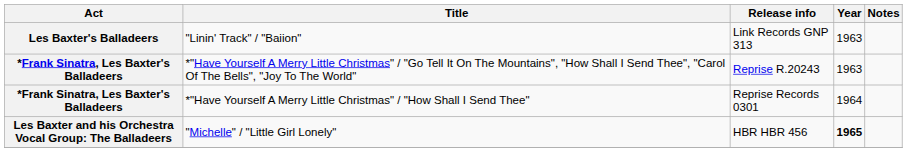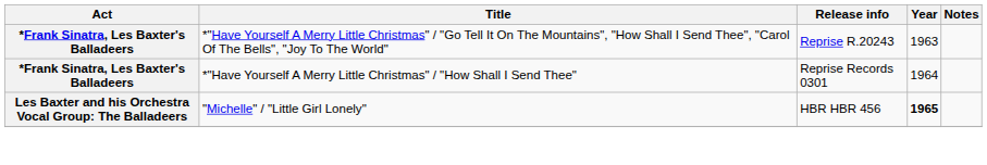- row: Les Baxter's Balladeers | "Linin' Track" / "Baiion" | Link Records GNP 313 | 1963
